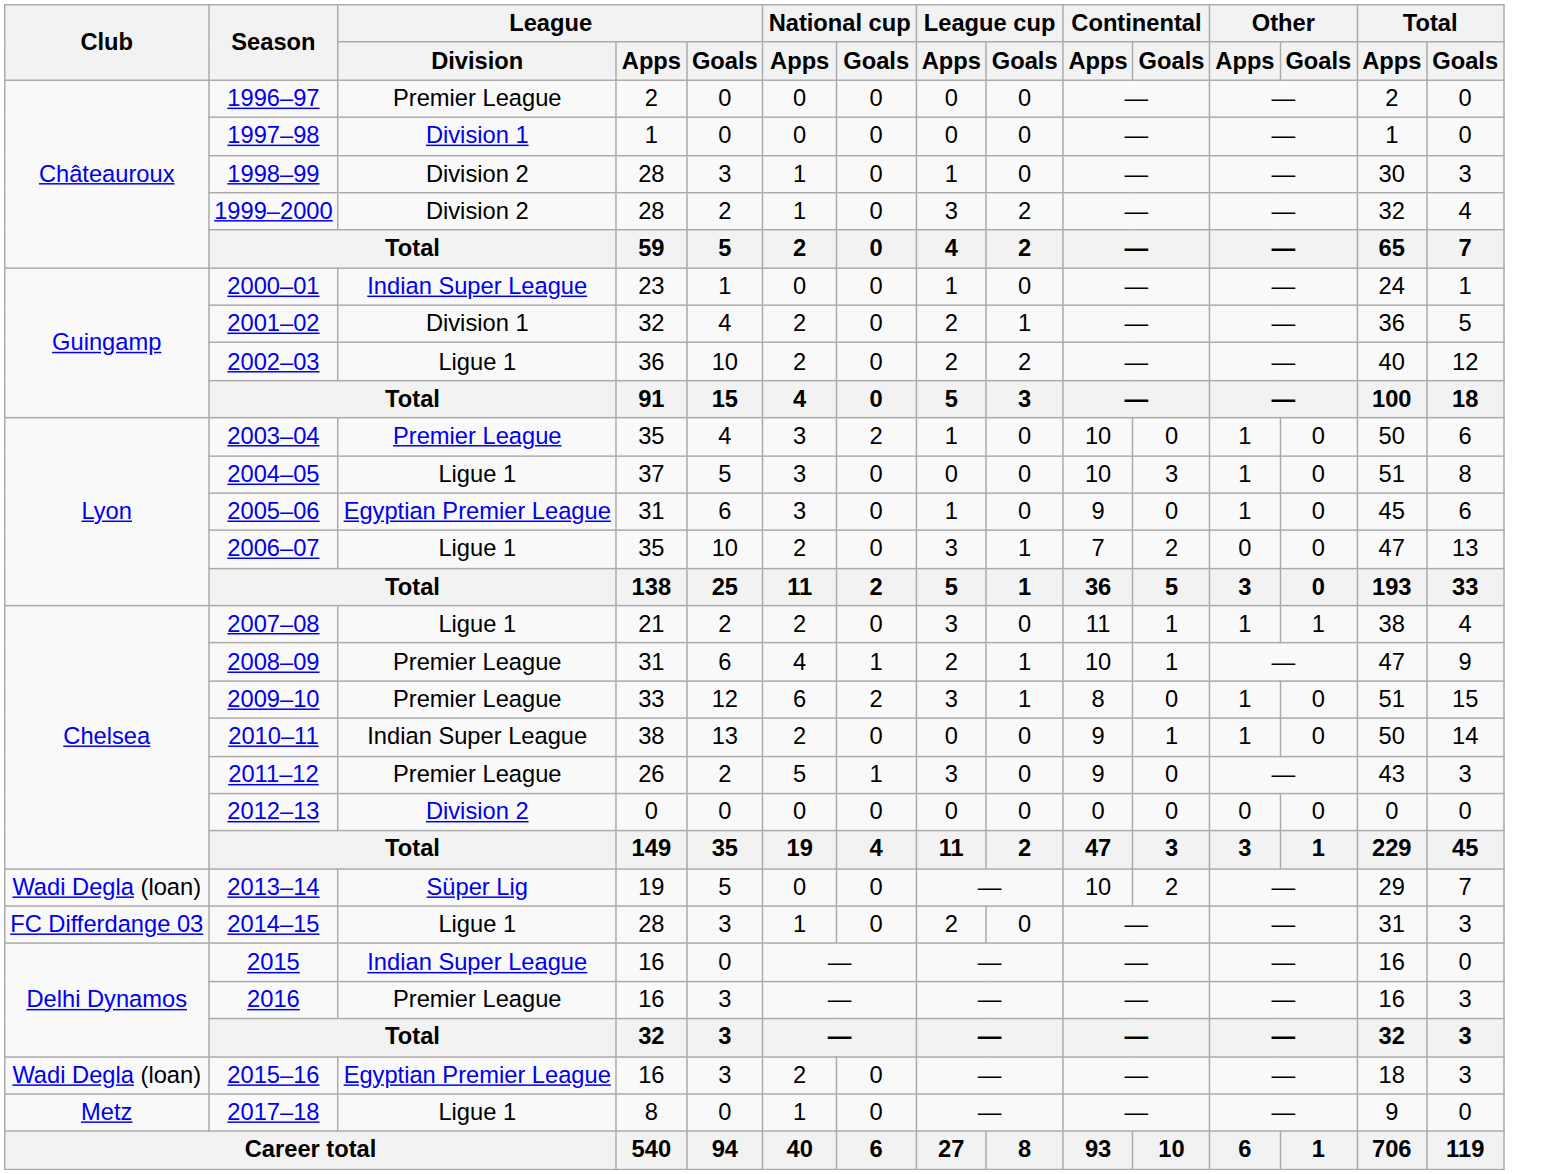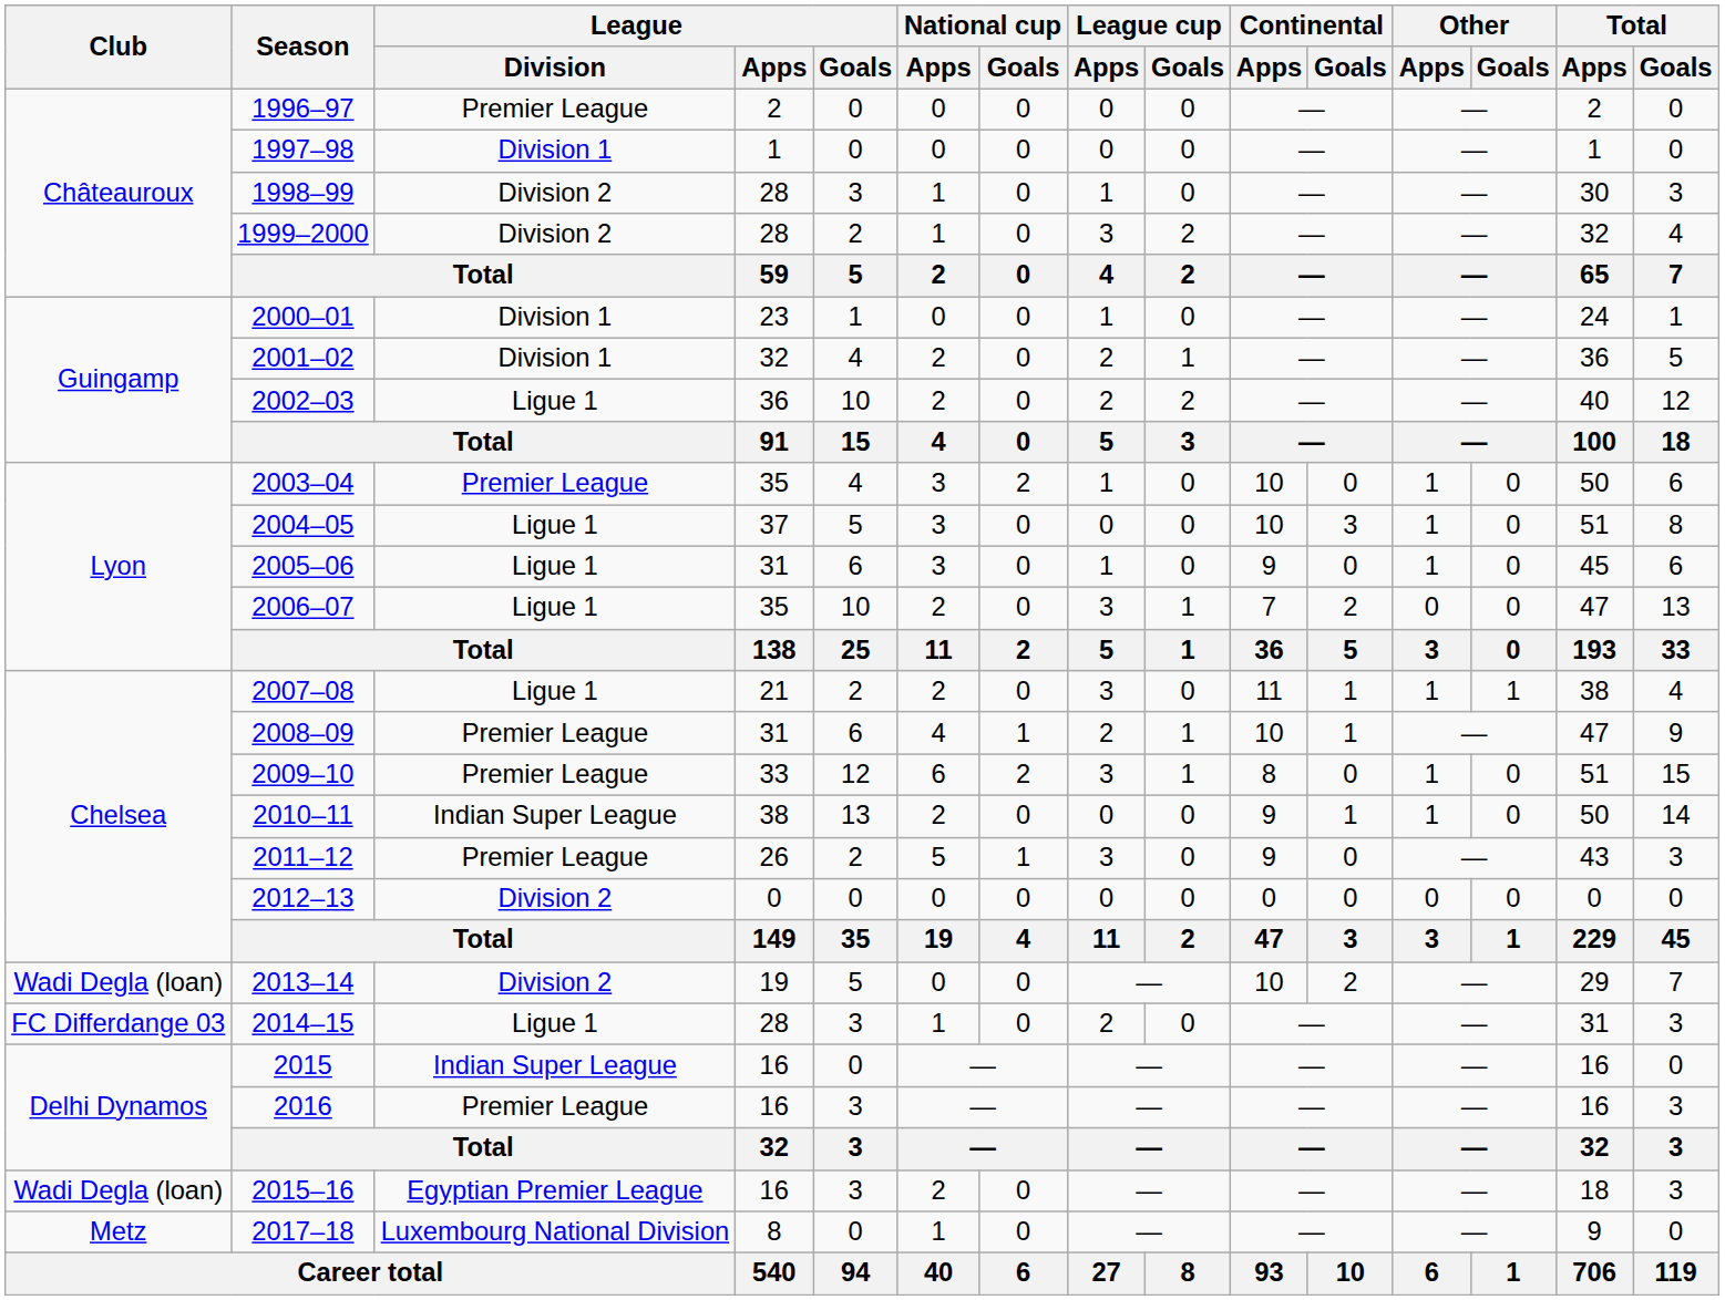2000–01 | League / Division: Indian Super League -> Division 1
2005–06 | League / Division: Egyptian Premier League -> Ligue 1
2013–14 | League / Division: Süper Lig -> Division 2
2017–18 | League / Division: Ligue 1 -> Luxembourg National Division
